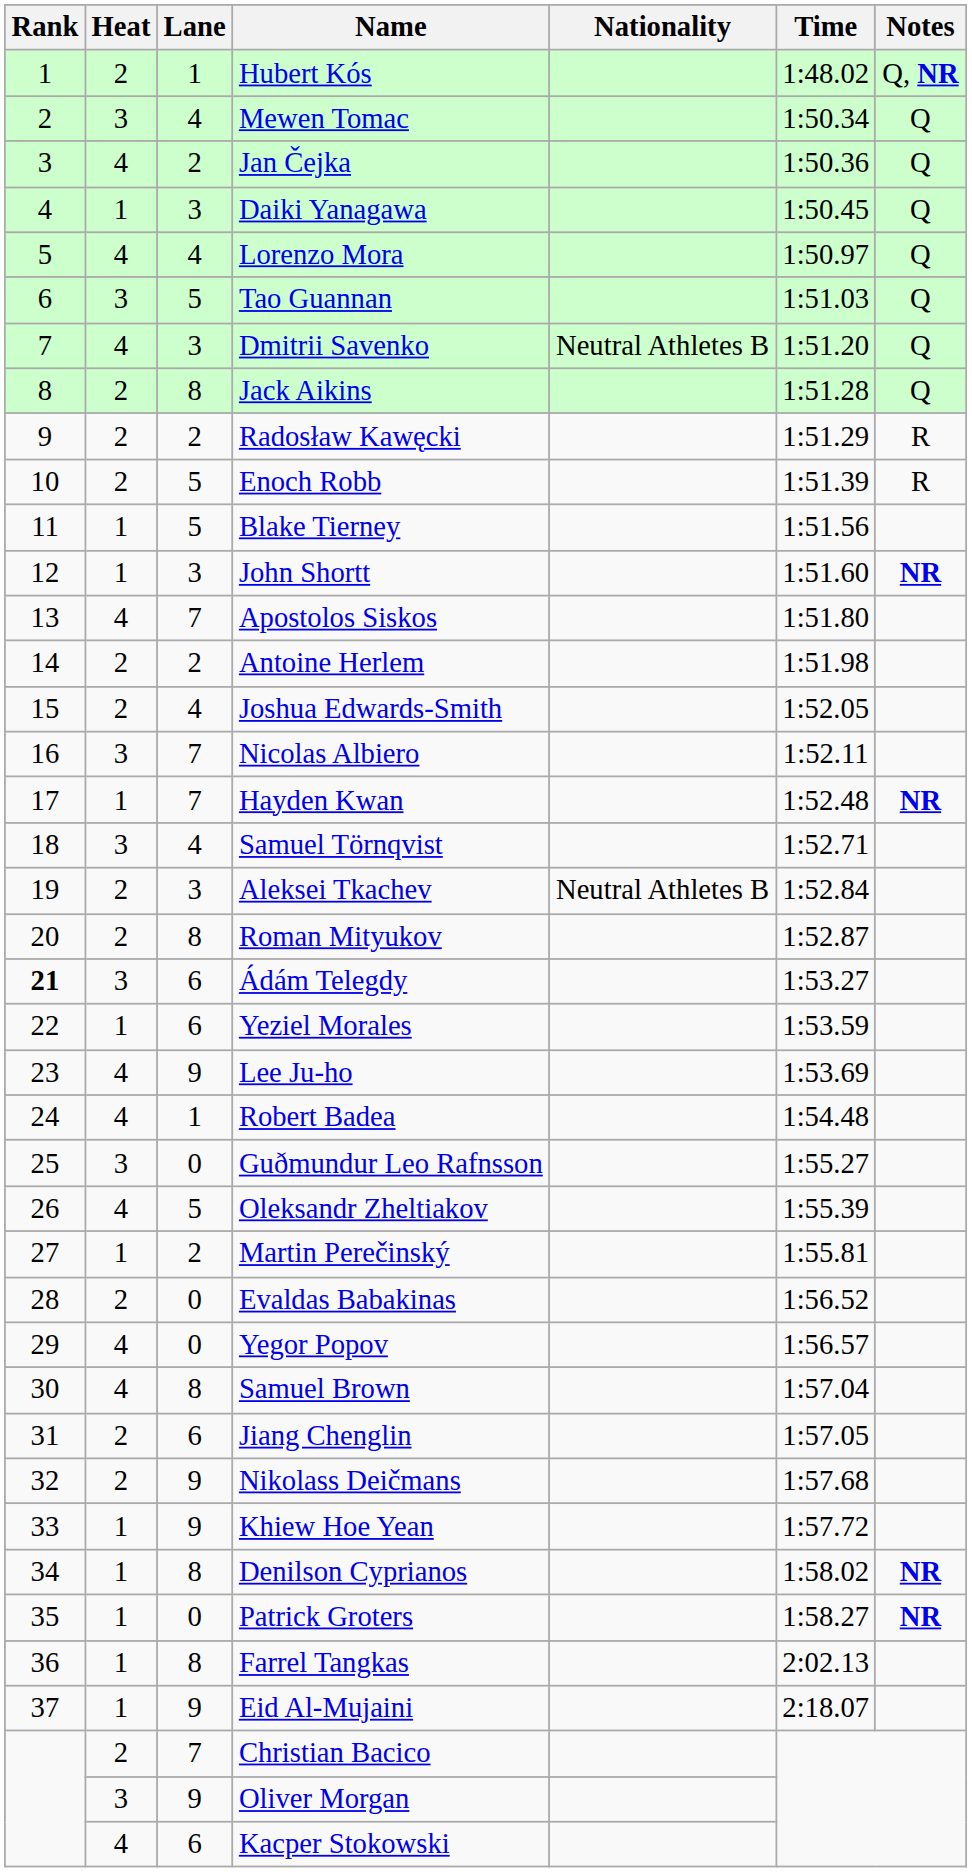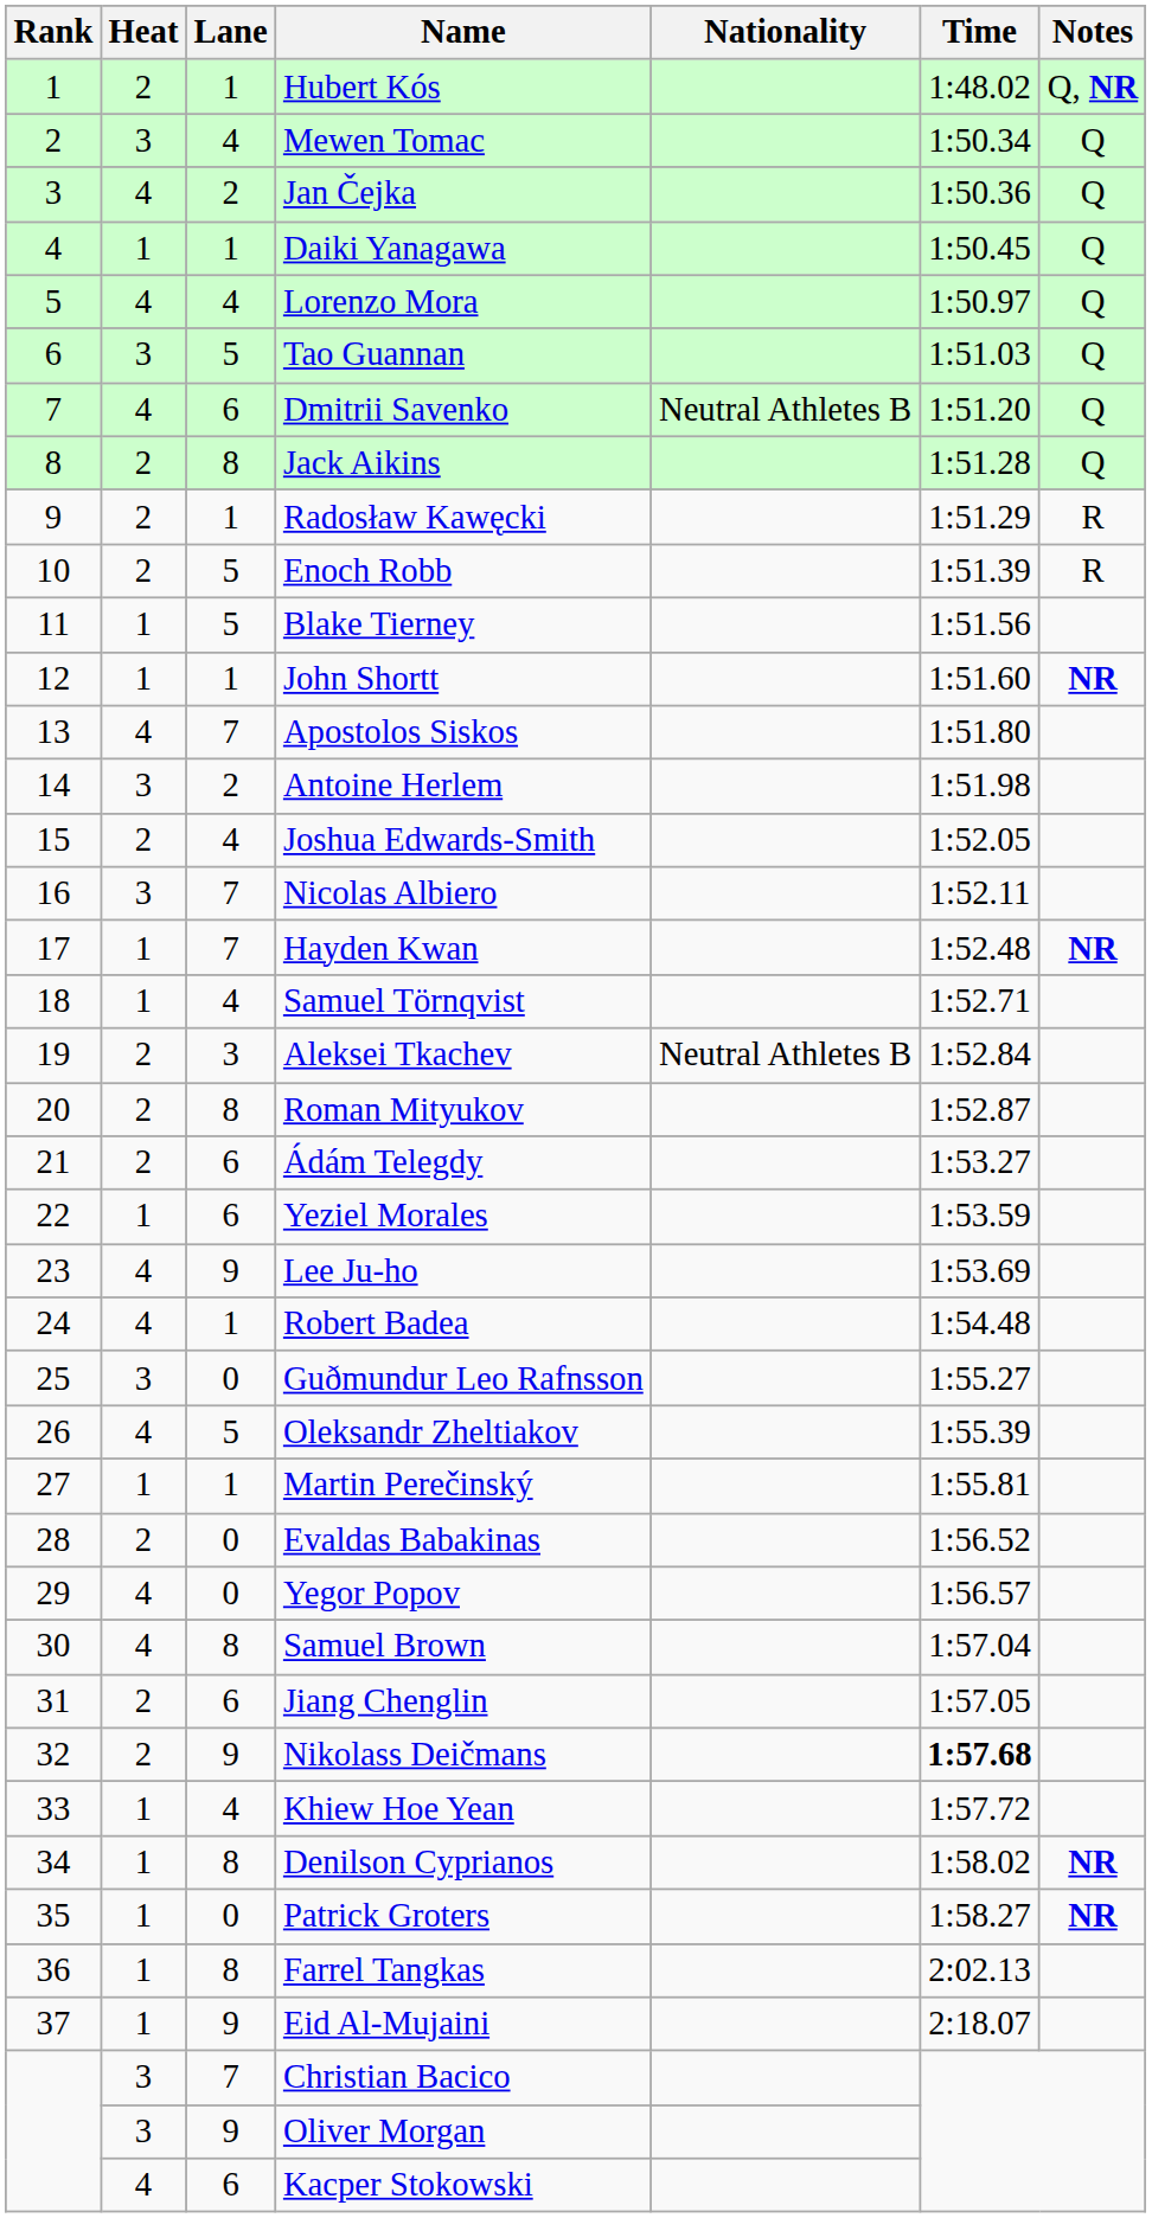Daiki Yanagawa | Lane: 3 -> 1
Dmitrii Savenko | Lane: 3 -> 6
Radosław Kawęcki | Lane: 2 -> 1
John Shortt | Lane: 3 -> 1
Antoine Herlem | Heat: 2 -> 3
Samuel Törnqvist | Heat: 3 -> 1
Ádám Telegdy | Rank: bold -> normal
Ádám Telegdy | Heat: 3 -> 2
Martin Perečinský | Lane: 2 -> 1
Nikolass Deičmans | Time: normal -> bold
Khiew Hoe Yean | Lane: 9 -> 4
Christian Bacico | Heat: 2 -> 3
